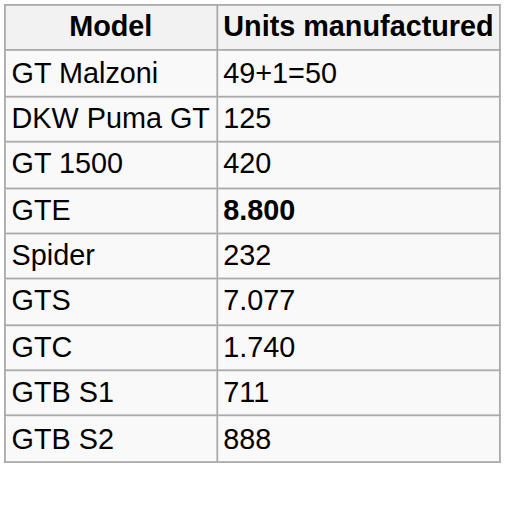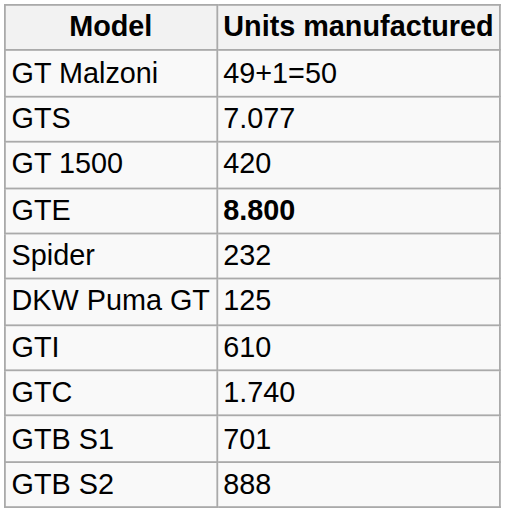rows swapped: DKW Puma GT <-> GTS
+ row: GTI | 610
GTB S1 | Units manufactured: 711 -> 701
